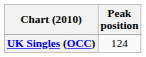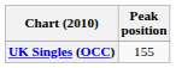UK Singles (OCC) | Peak position: 124 -> 155
